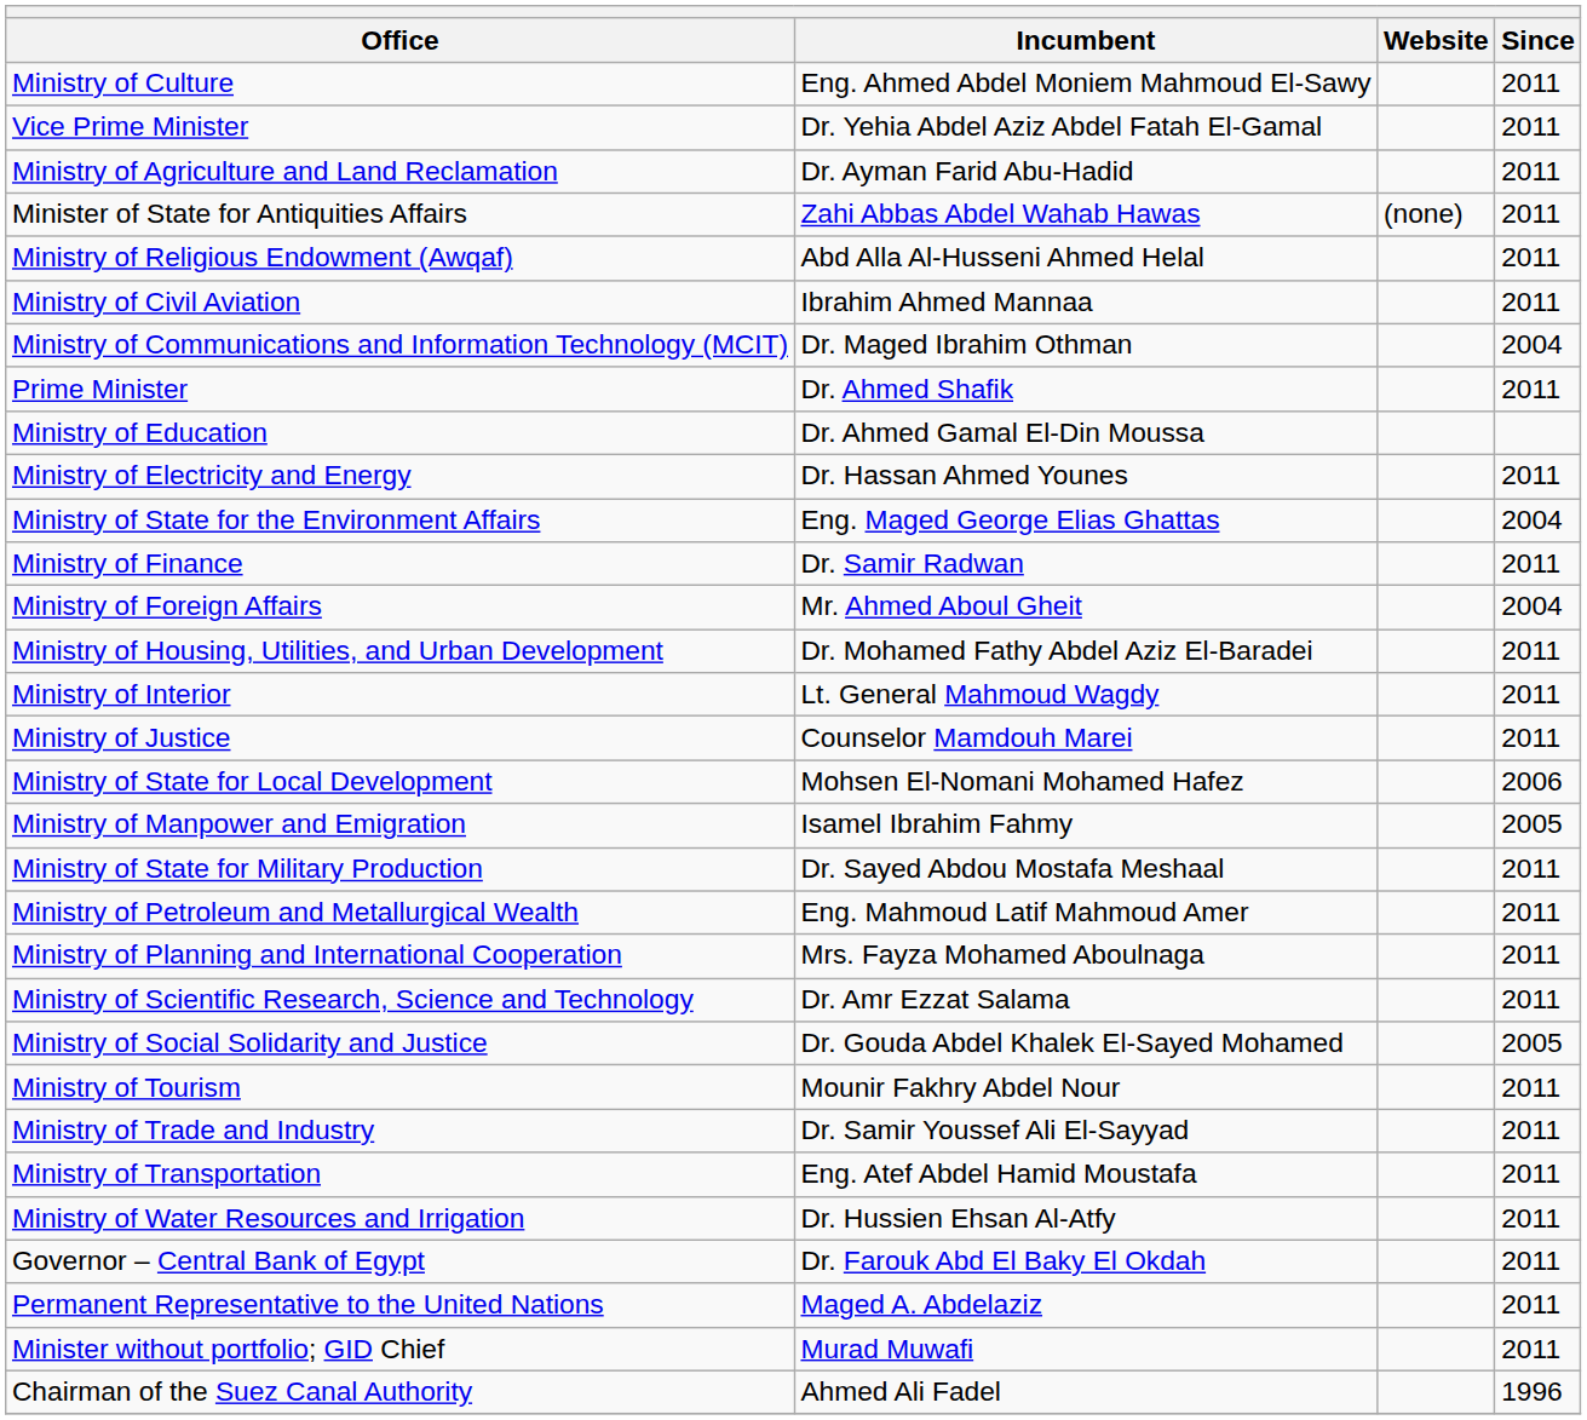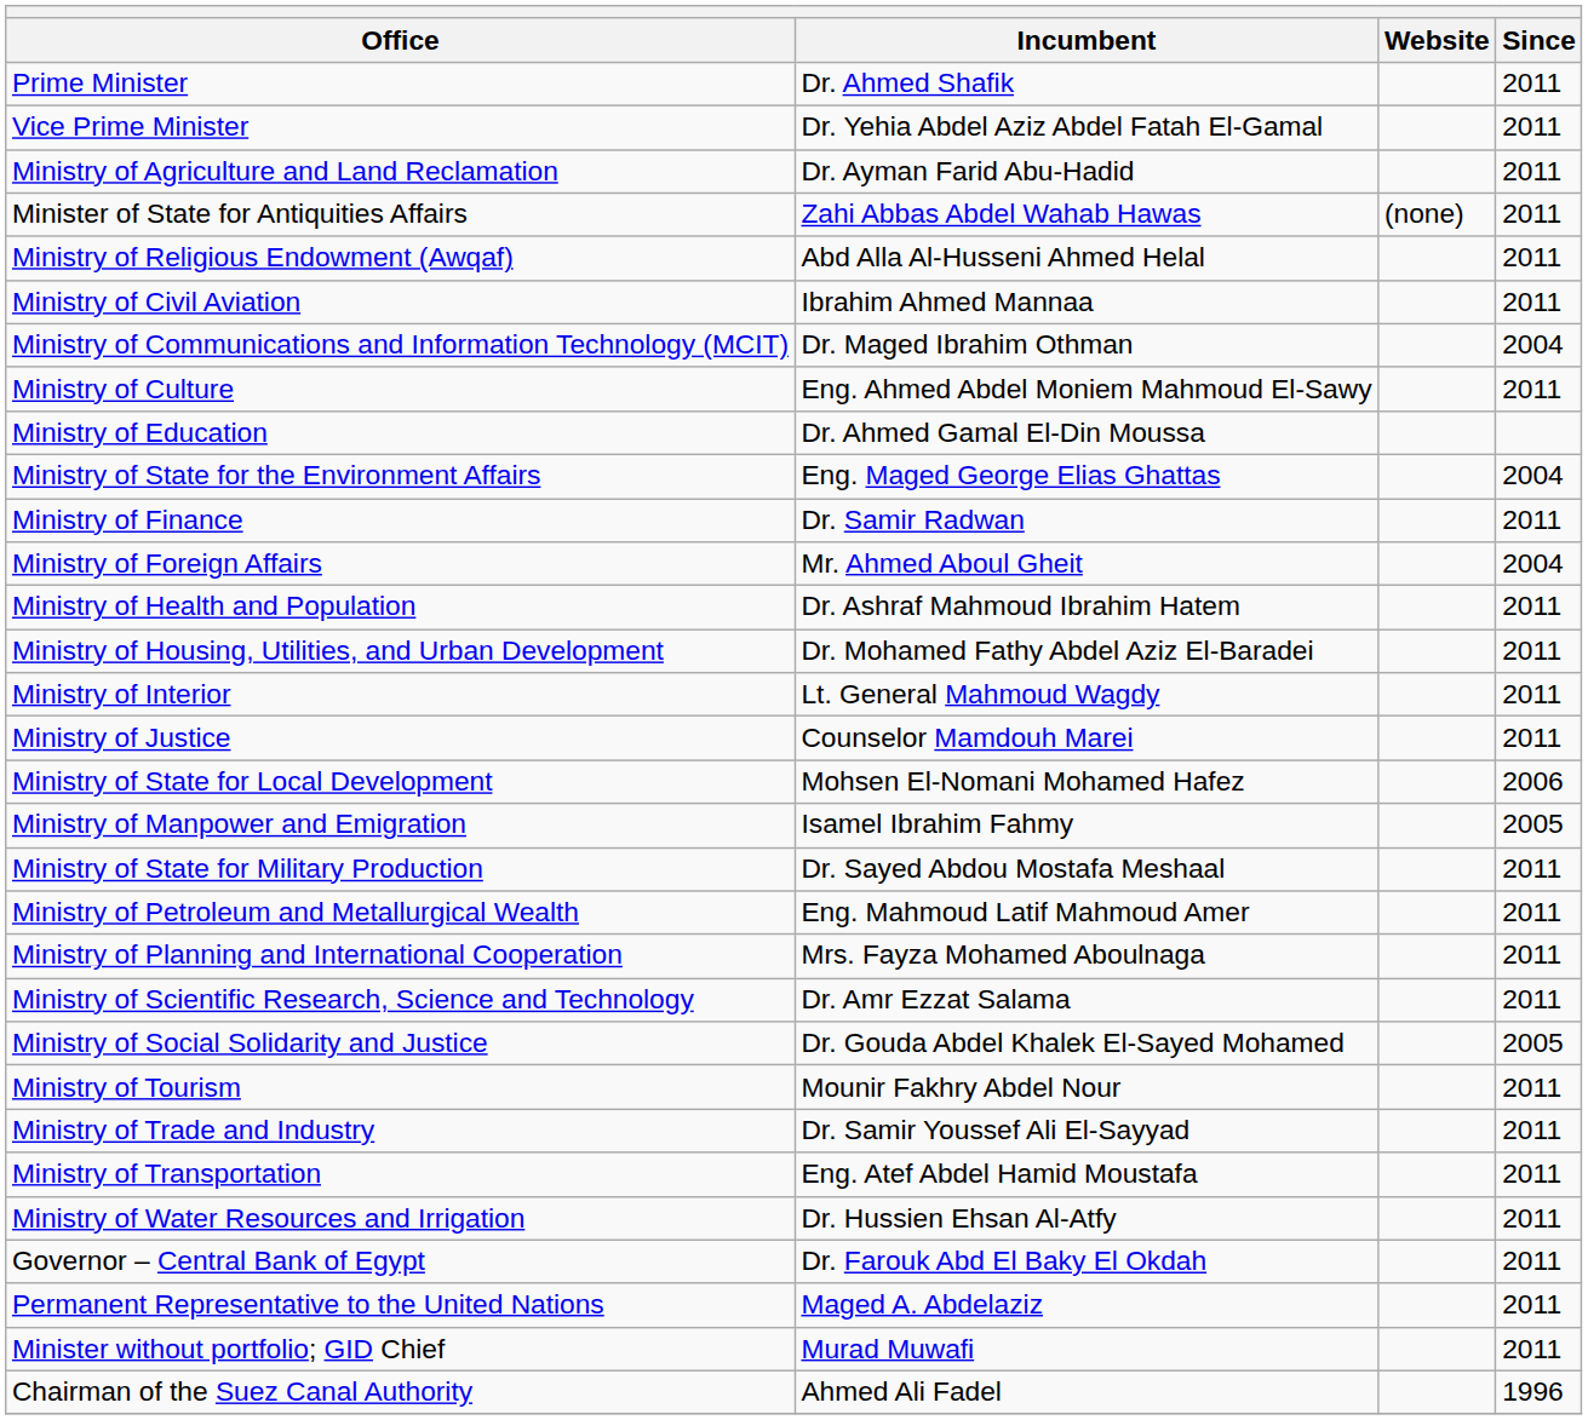rows swapped: Prime Minister <-> Ministry of Culture
- row: Ministry of Electricity and Energy | Dr. Hassan Ahmed Younes | 2011
+ row: Ministry of Health and Population | Dr. Ashraf Mahmoud Ibrahim Hatem | 2011
